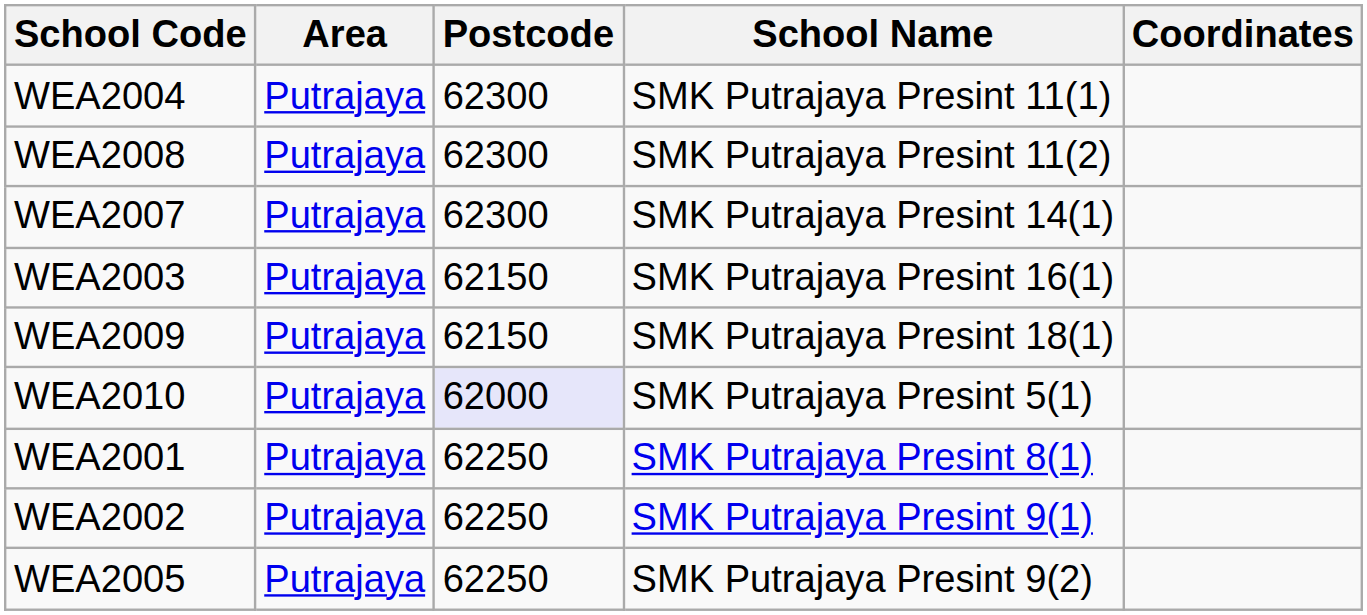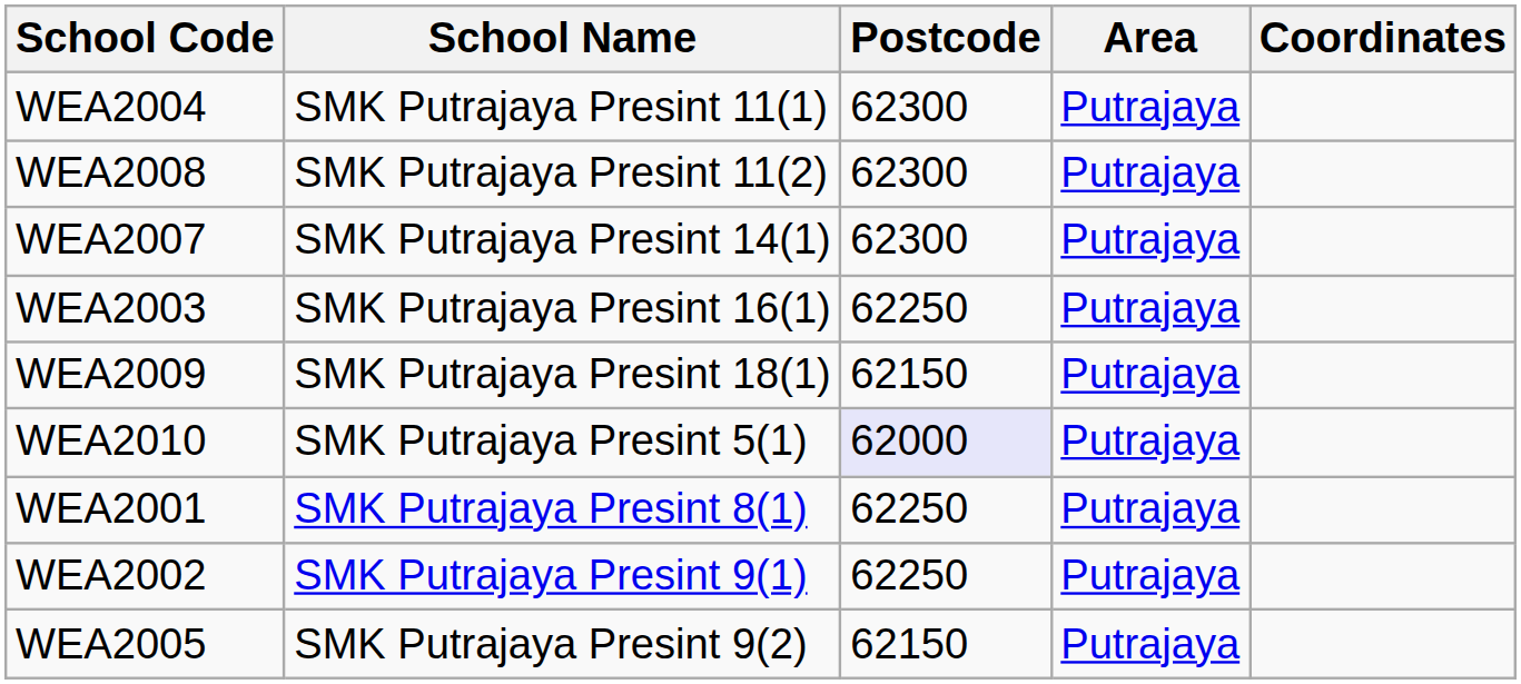columns swapped: School Name <-> Area
WEA2003 | Postcode: 62150 -> 62250
WEA2005 | Postcode: 62250 -> 62150
